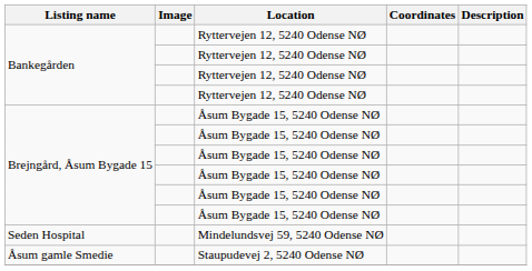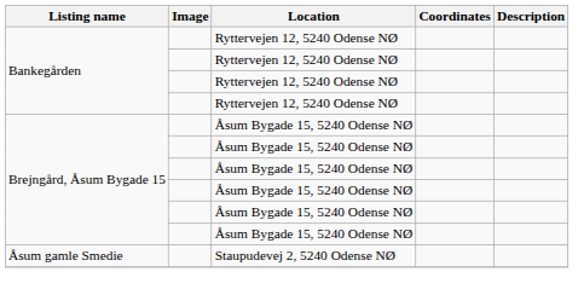- row: Seden Hospital | Mindelundsvej 59, 5240 Odense NØ
